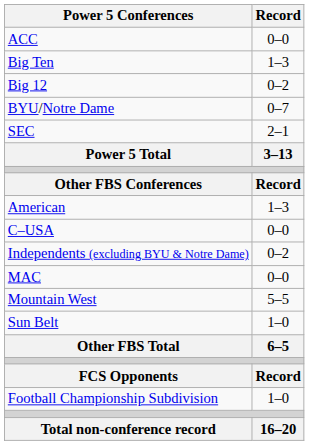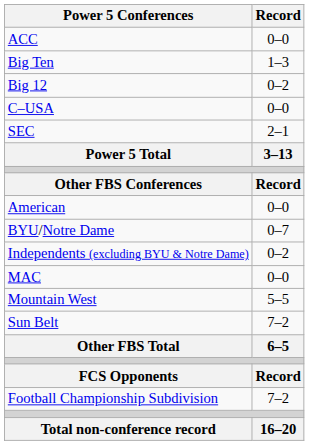rows swapped: BYU/Notre Dame <-> C–USA
American | Record: 1–3 -> 0–0
Sun Belt | Record: 1–0 -> 7–2
Football Championship Subdivision | Record: 1–0 -> 7–2
